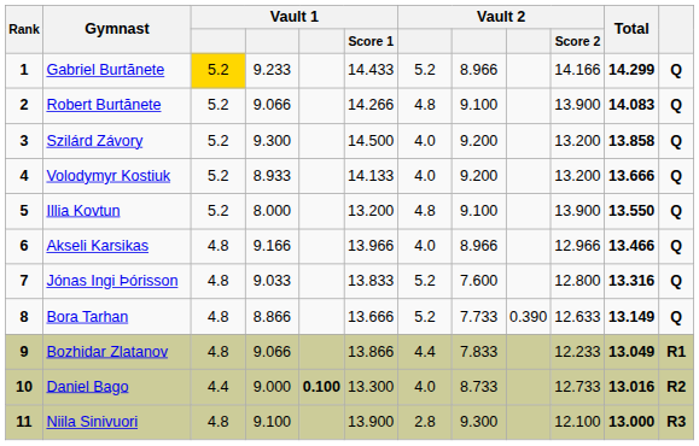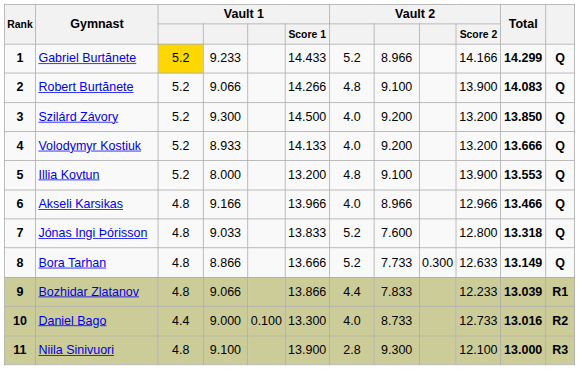Szilárd Závory | Total: 13.858 -> 13.850
Illia Kovtun | Total: 13.550 -> 13.553
Jónas Ingi Þórisson | Total: 13.316 -> 13.318
Bora Tarhan | column 9: 0.390 -> 0.300
Bozhidar Zlatanov | Total: 13.049 -> 13.039
Daniel Bago | column 5: bold -> normal
